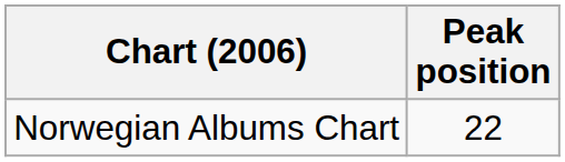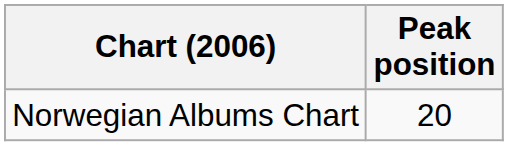Norwegian Albums Chart | Peak position: 22 -> 20
